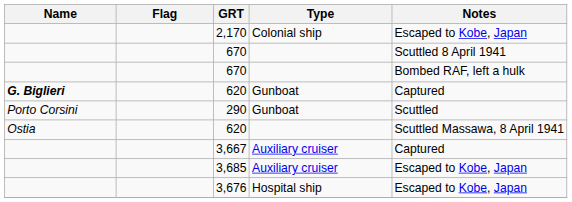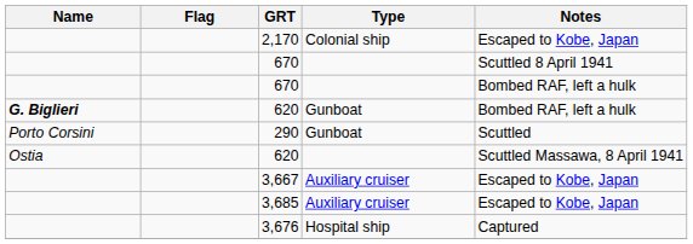620 / Gunboat | Notes: Captured -> Bombed RAF, left a hulk
3,667 | Notes: Captured -> Escaped to Kobe, Japan
3,676 | Notes: Escaped to Kobe, Japan -> Captured
